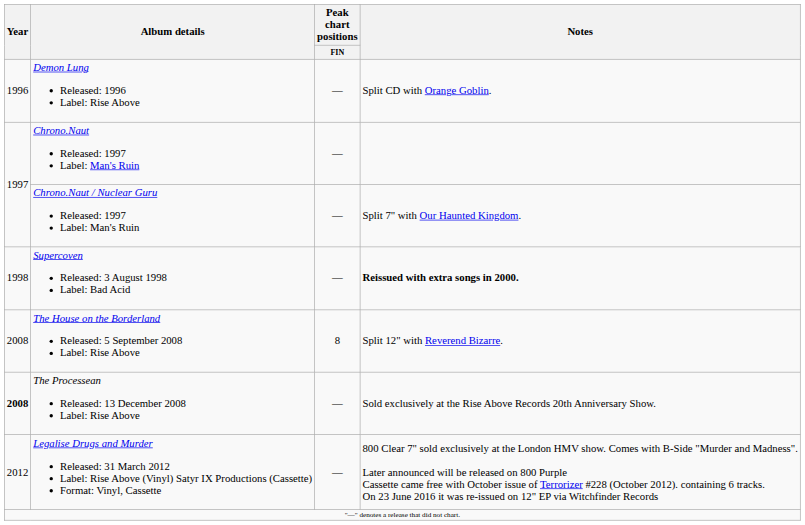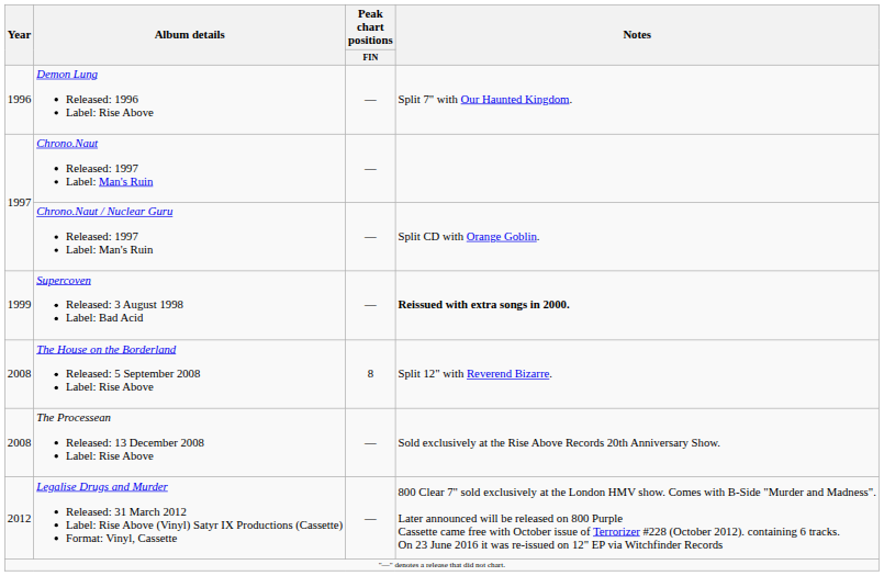Demon Lung Released: 1996 Label: Rise Above | Notes: Split CD with Orange Goblin. -> Split 7" with Our Haunted Kingdom.
Chrono.Naut / Nuclear Guru Released: 1997 Label: Man's Ruin | Notes: Split 7" with Our Haunted Kingdom. -> Split CD with Orange Goblin.
Supercoven Released: 3 August 1998 Label: Bad Acid | Year: 1998 -> 1999
The Processean Released: 13 December 2008 Label: Rise Above | Year: bold -> normal
